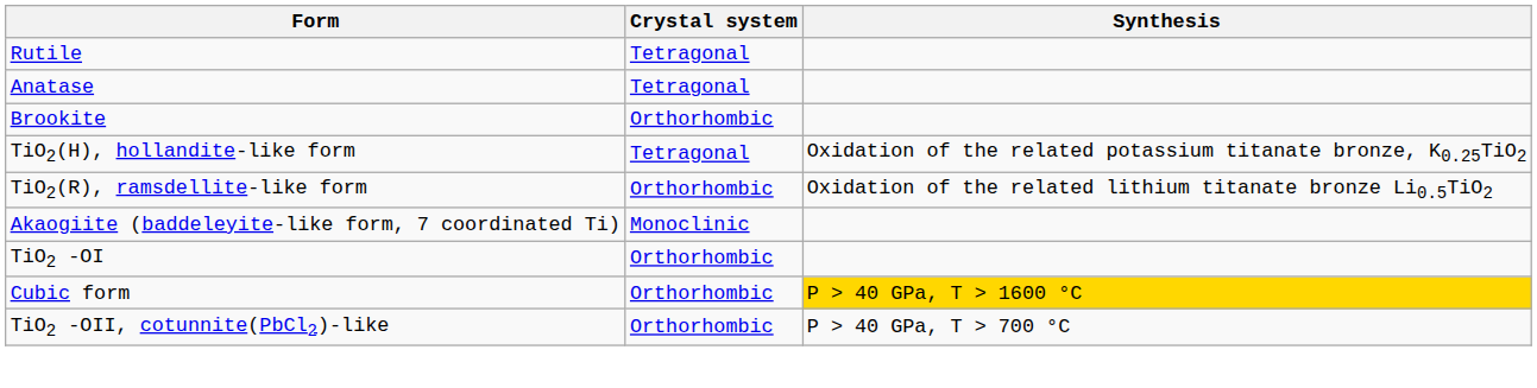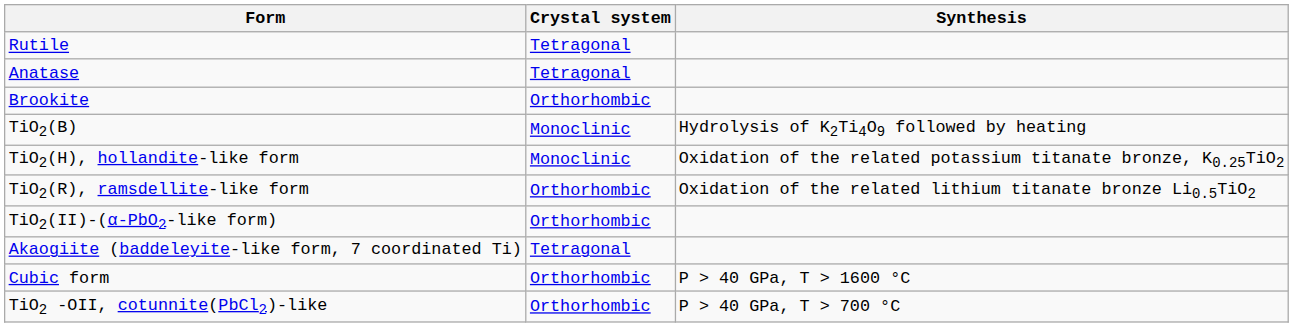+ row: TiO2(B) | Monoclinic | Hydrolysis of K2Ti4O9 followed by heating
TiO2(H), hollandite-like form | Crystal system: Tetragonal -> Monoclinic
+ row: TiO2(II)-(α-PbO2-like form) | Orthorhombic
Akaogiite (baddeleyite-like form, 7 coordinated Ti) | Crystal system: Monoclinic -> Tetragonal
- row: TiO2 -OI | Orthorhombic
Cubic form | Synthesis: gold background -> no background
